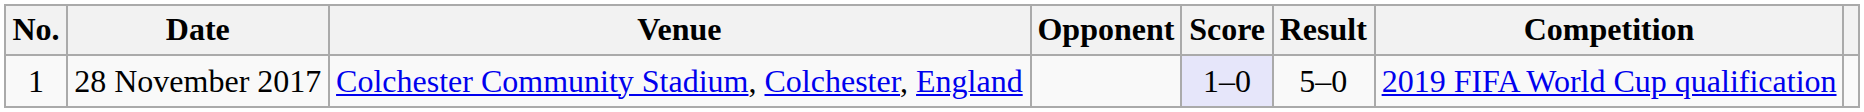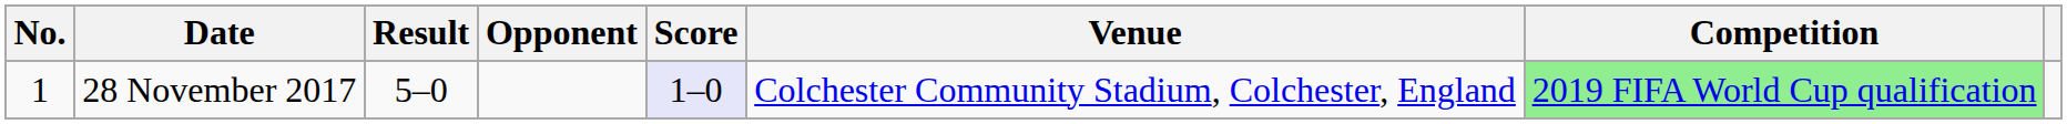columns swapped: Venue <-> Result
28 November 2017 | Competition: no background -> lightgreen background
